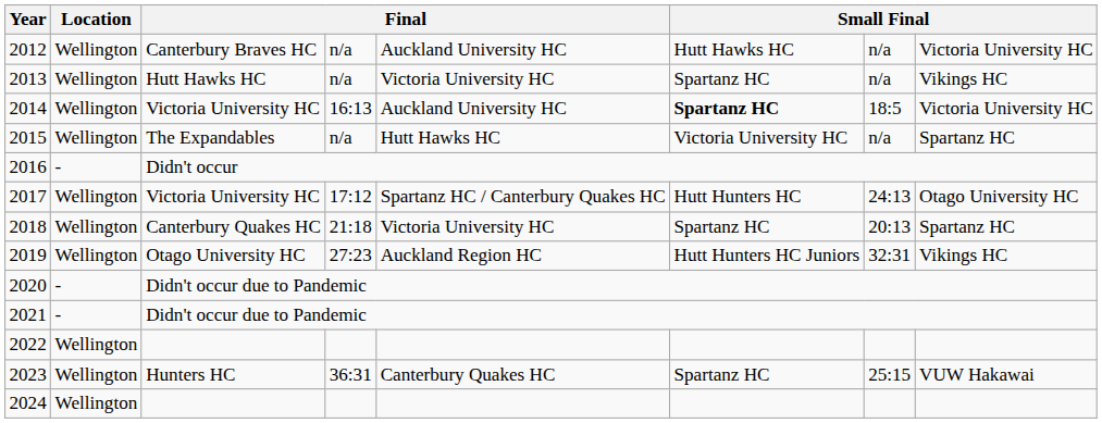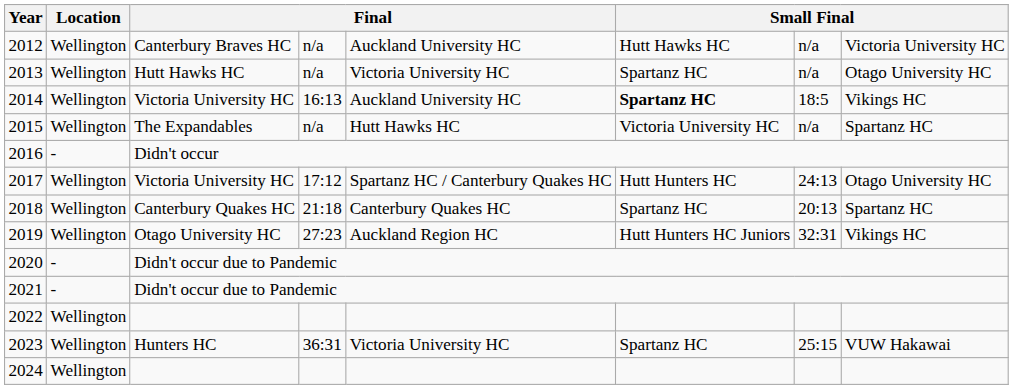2013 | column 8: Vikings HC -> Otago University HC
2014 | column 8: Victoria University HC -> Vikings HC
2018 | column 5: Victoria University HC -> Canterbury Quakes HC
2023 | column 5: Canterbury Quakes HC -> Victoria University HC
